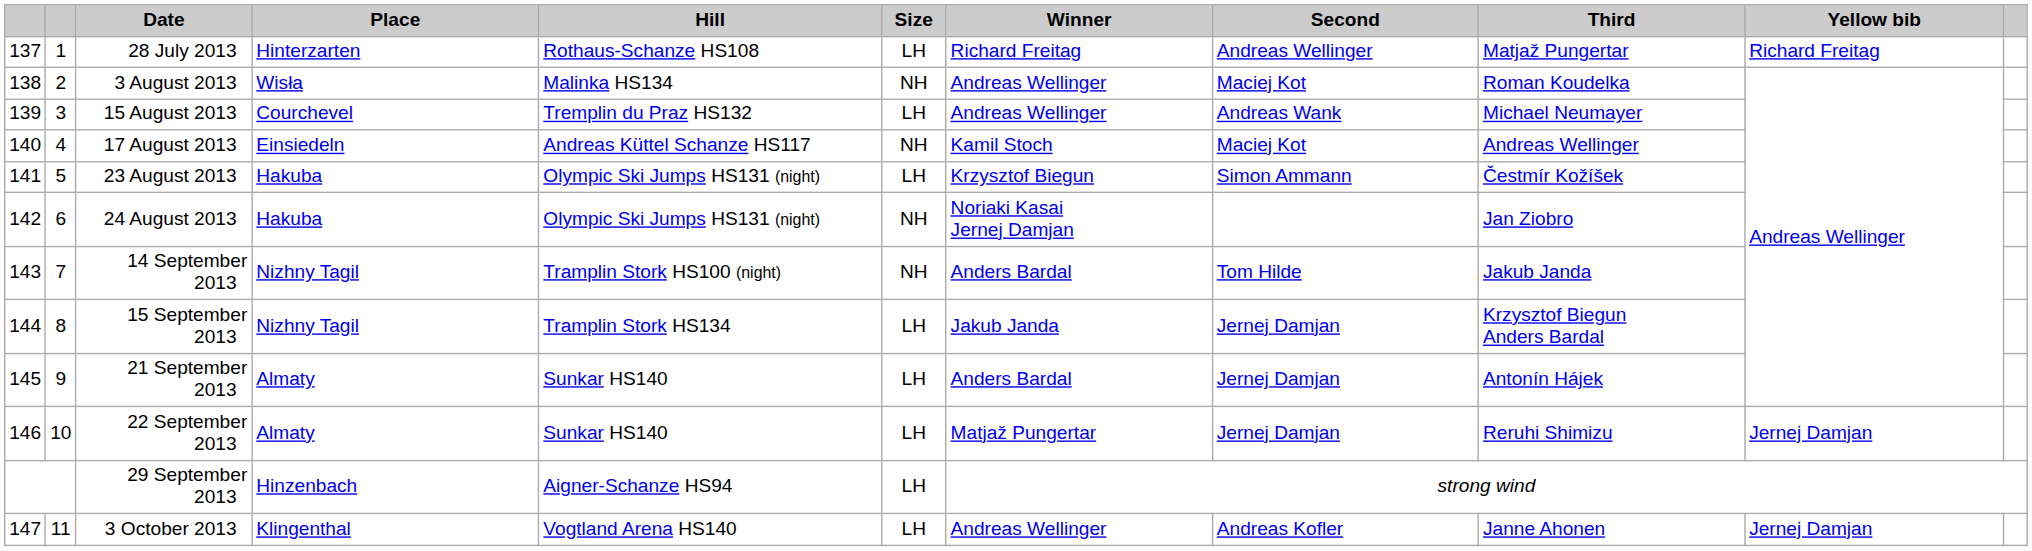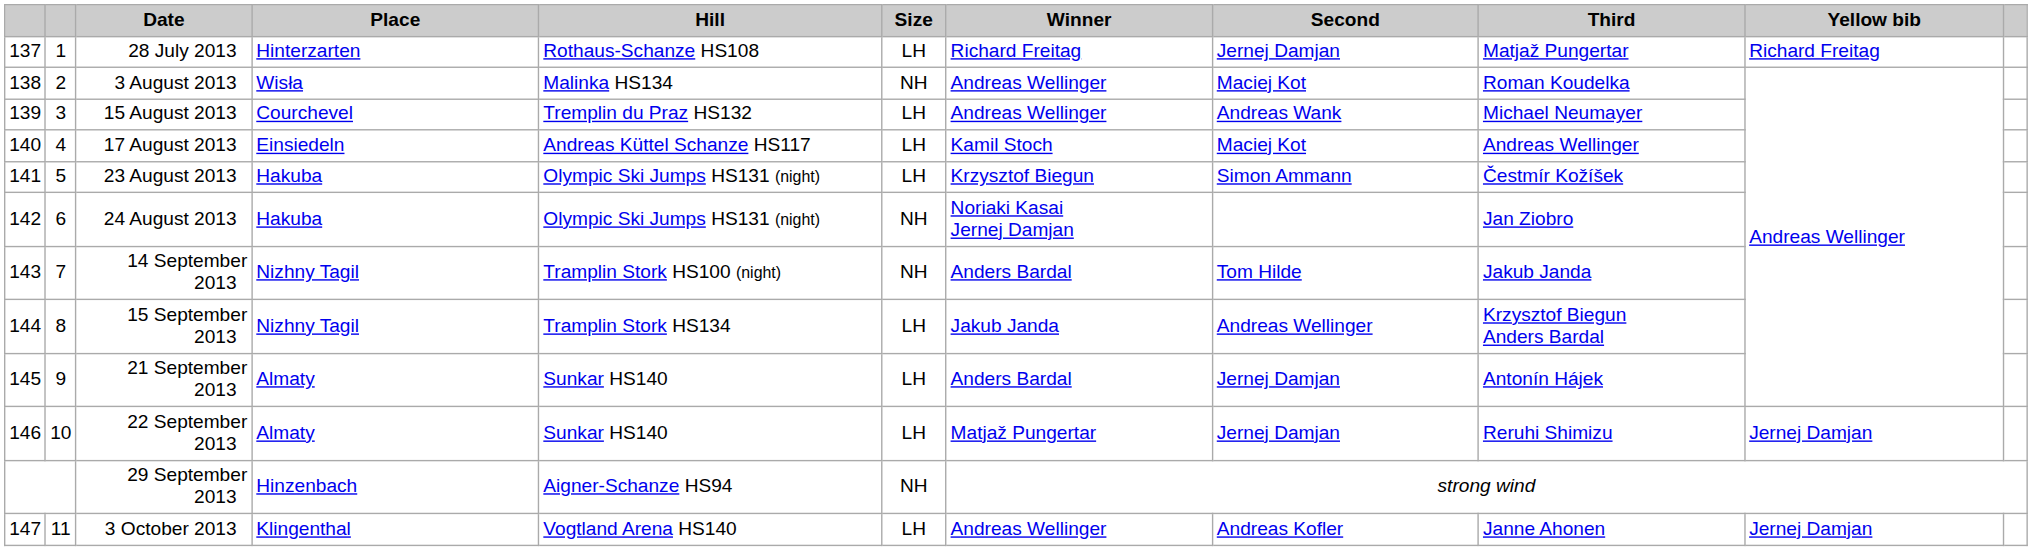28 July 2013 | Second: Andreas Wellinger -> Jernej Damjan
17 August 2013 | Size: NH -> LH
15 September 2013 | Second: Jernej Damjan -> Andreas Wellinger
29 September 2013 | Size: LH -> NH
